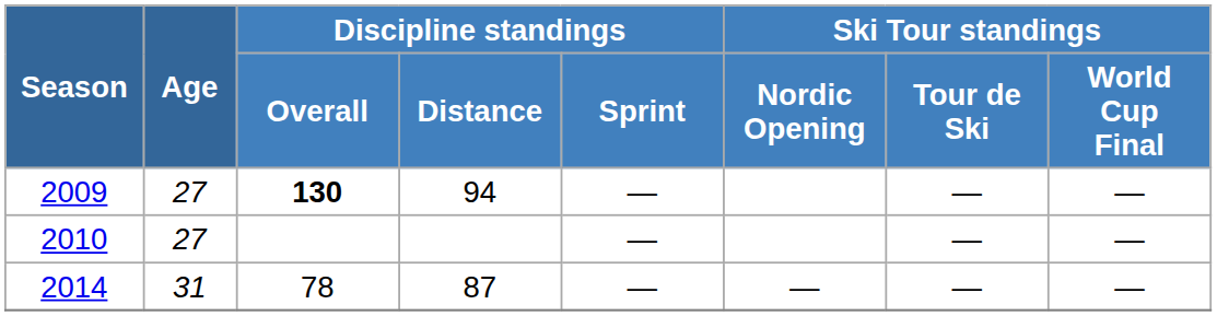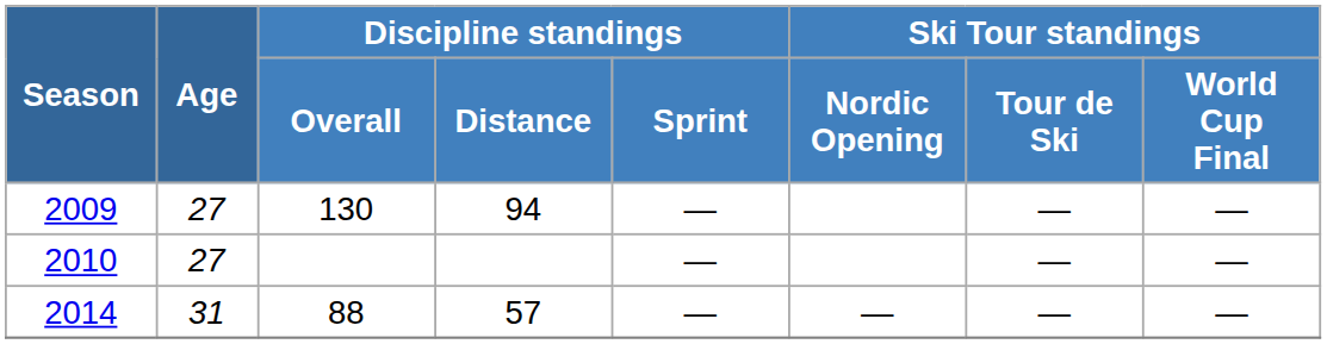2009 | Discipline standings / Overall: bold -> normal
2014 | Discipline standings / Overall: 78 -> 88
2014 | Discipline standings / Distance: 87 -> 57
